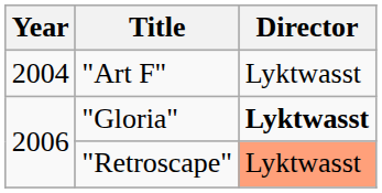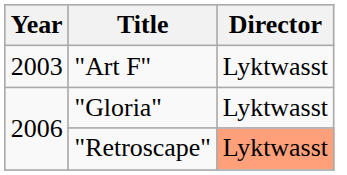"Art F" | Year: 2004 -> 2003
"Gloria" | Director: bold -> normal
